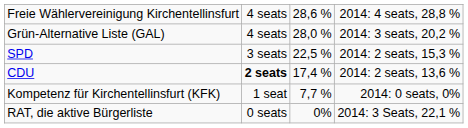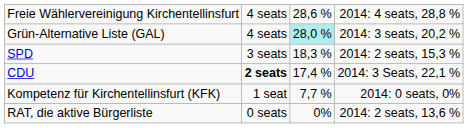Grün-Alternative Liste (GAL) | column 3: no background -> paleturquoise background
SPD | column 3: 22,5 % -> 18,3 %
CDU | column 4: 2014: 2 seats, 13,6 % -> 2014: 3 Seats, 22,1 %
RAT, die aktive Bürgerliste | column 4: 2014: 3 Seats, 22,1 % -> 2014: 2 seats, 13,6 %
